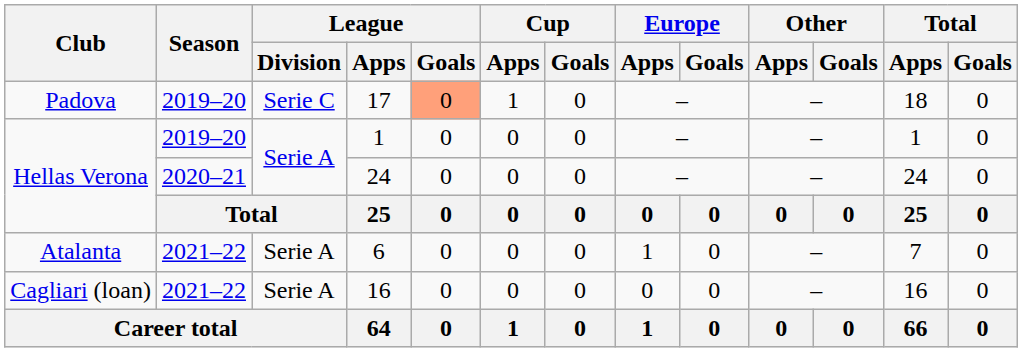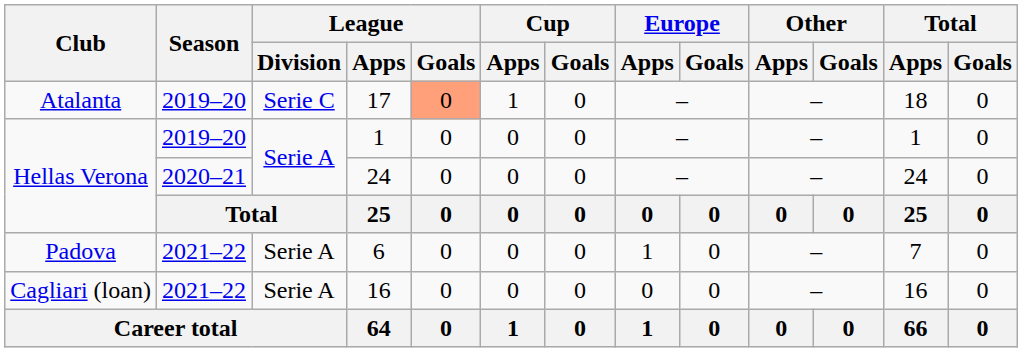17 | Club: Padova -> Atalanta
6 | Club: Atalanta -> Padova
